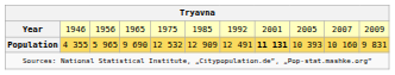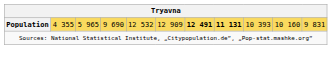- row: Year | 1946 | 1956 | 1965 | 1975 | 1985 | 1992 | 2001 | 2005 | 2007 | 2009
Population | column 7: normal -> bold
